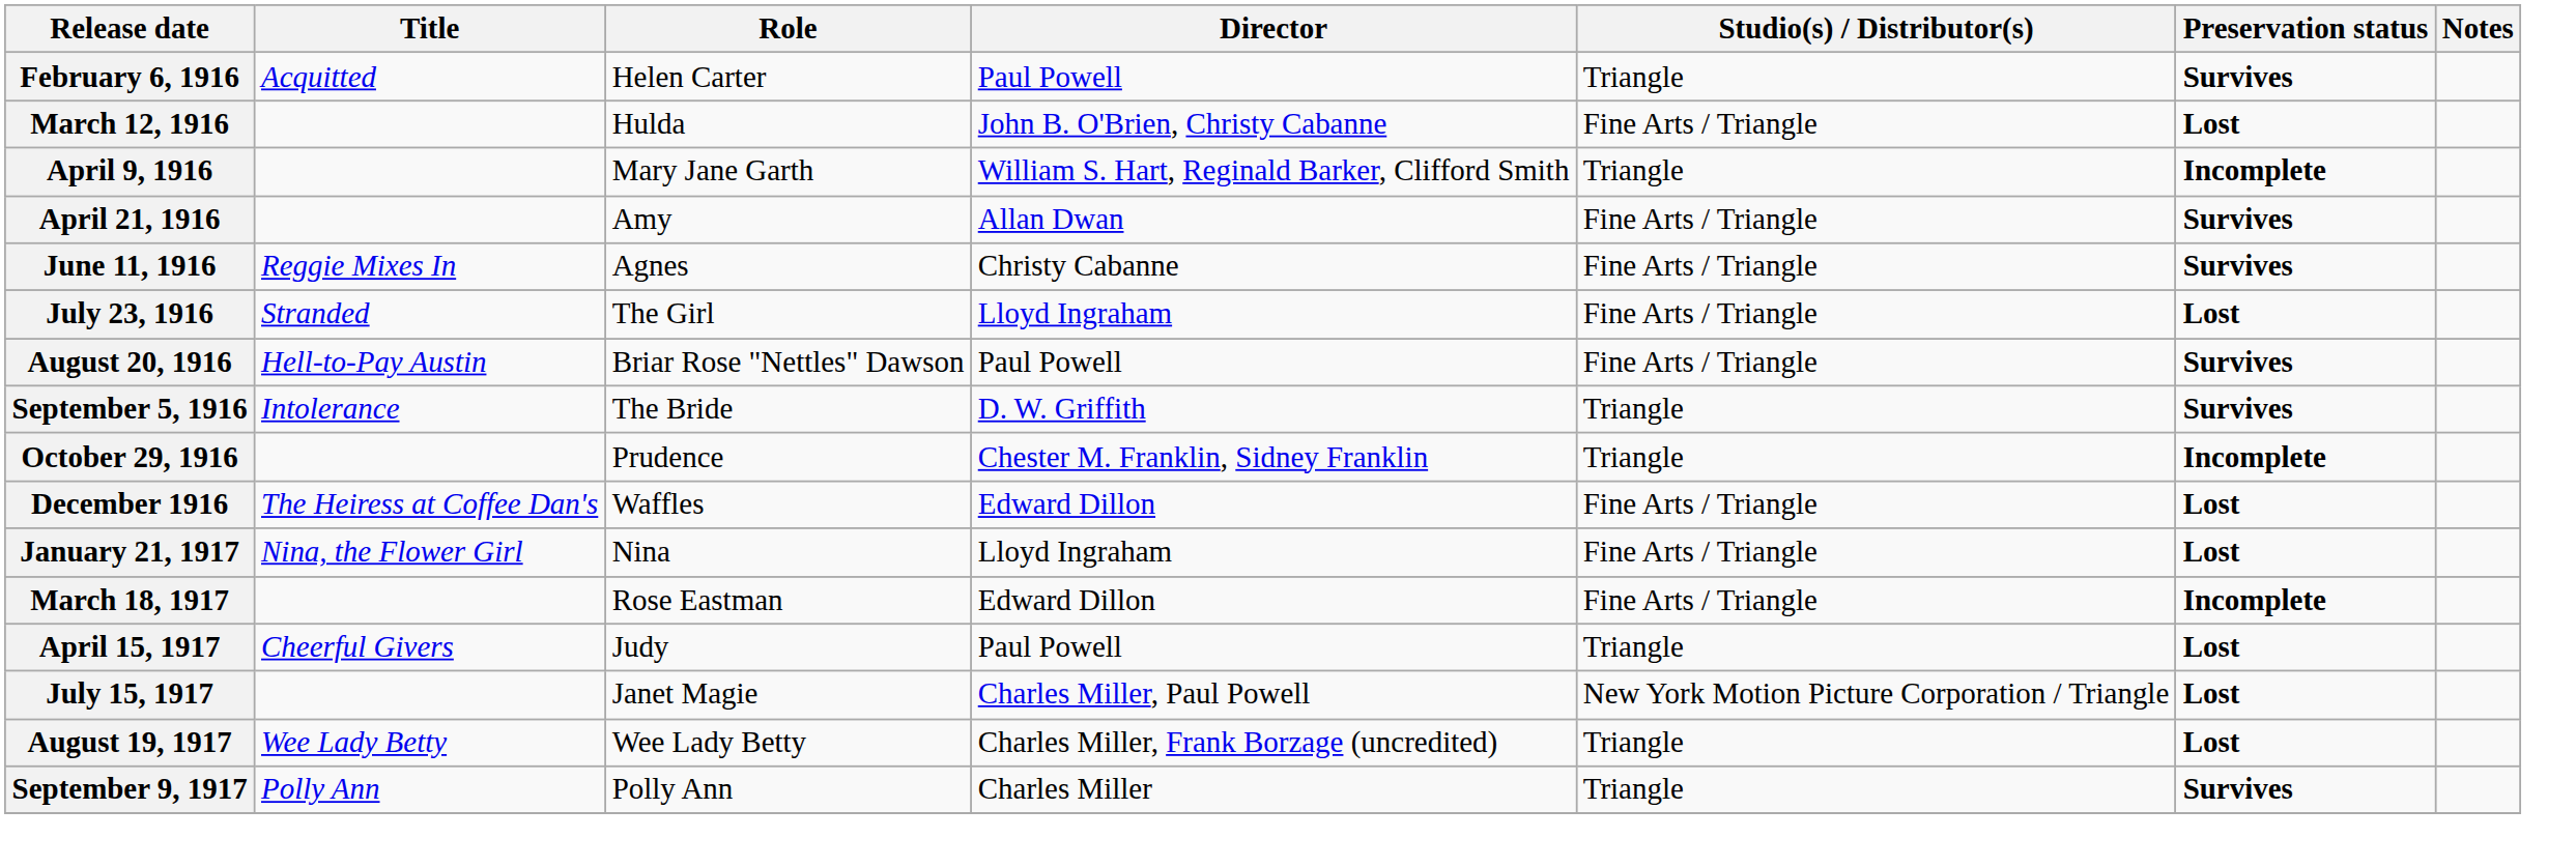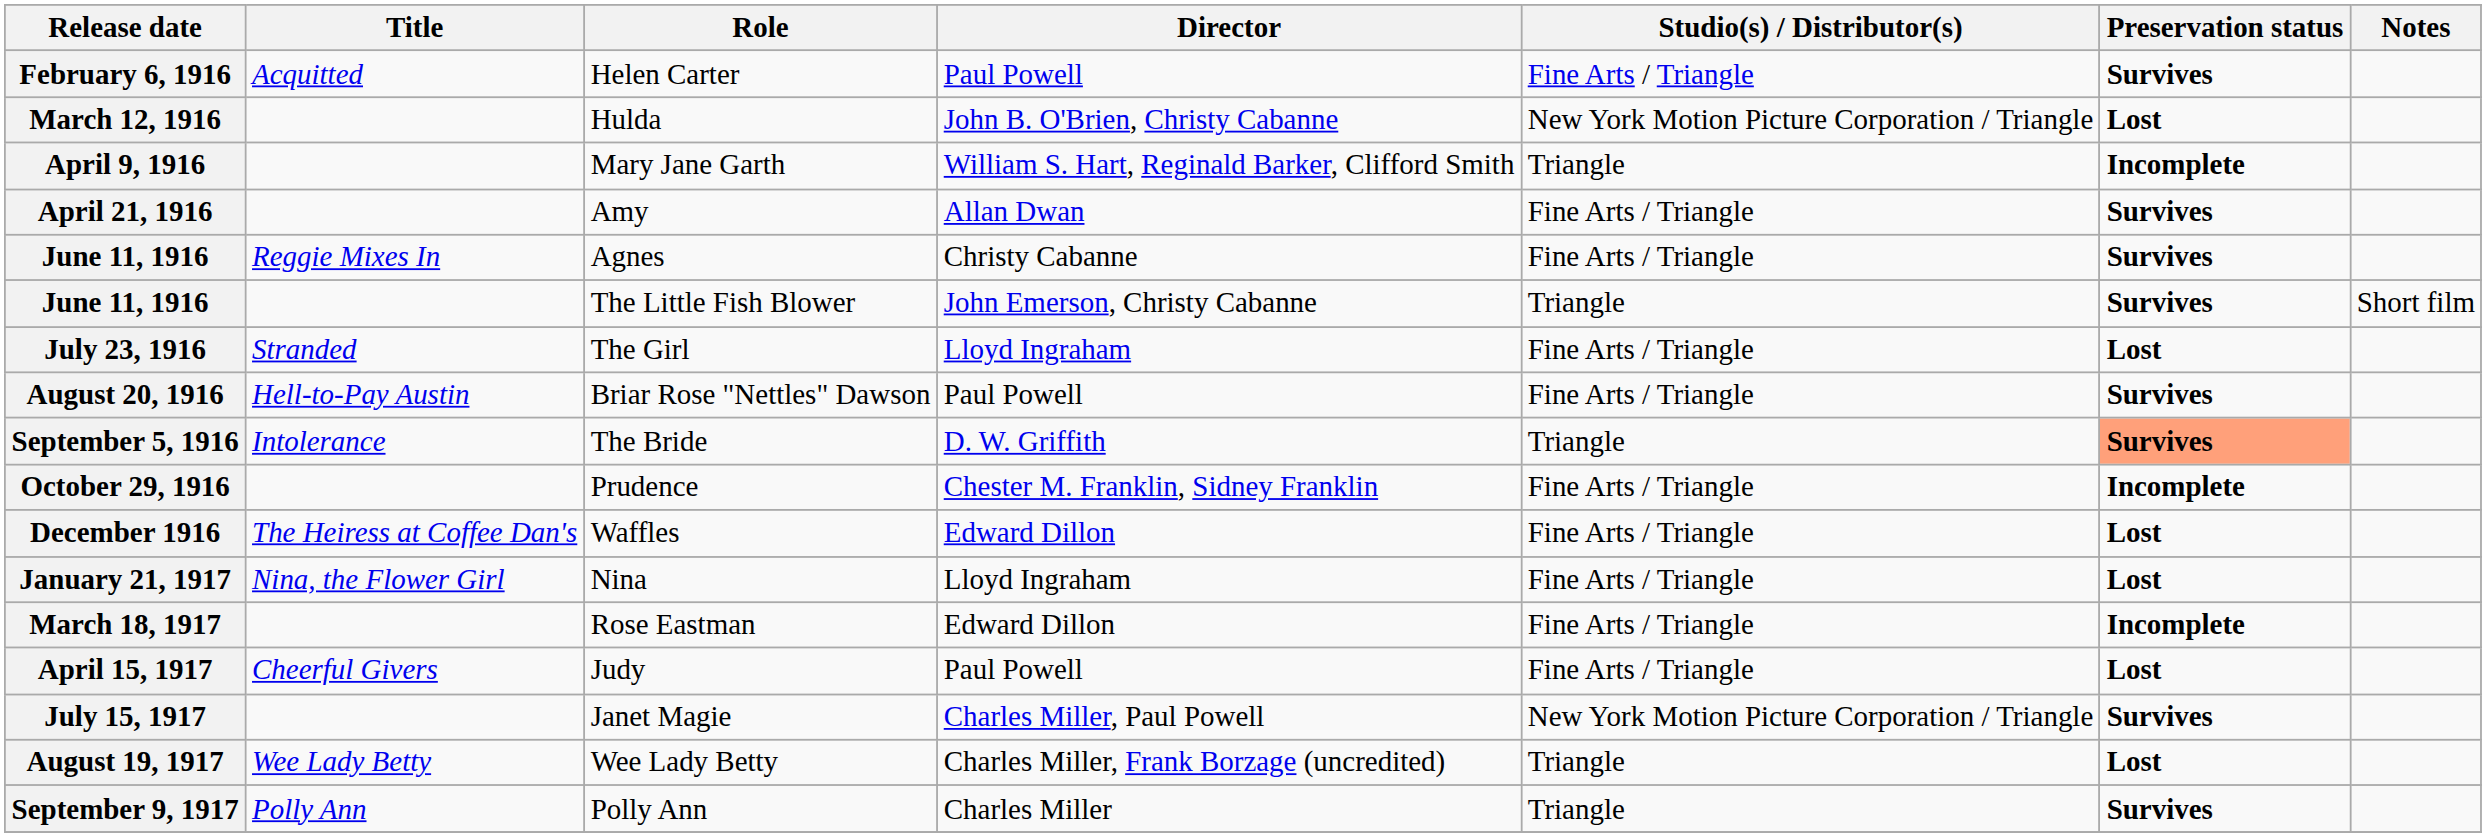February 6, 1916 | Studio(s) / Distributor(s): Triangle -> Fine Arts / Triangle
March 12, 1916 | Studio(s) / Distributor(s): Fine Arts / Triangle -> New York Motion Picture Corporation / Triangle
+ row: June 11, 1916 | The Little Fish Blower | John Emerson, Christy Cabanne | Triangle | Survives | Short film
September 5, 1916 | Preservation status: no background -> lightsalmon background
October 29, 1916 | Studio(s) / Distributor(s): Triangle -> Fine Arts / Triangle
April 15, 1917 | Studio(s) / Distributor(s): Triangle -> Fine Arts / Triangle
July 15, 1917 | Preservation status: Lost -> Survives
